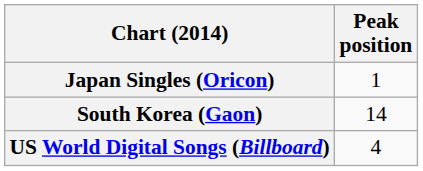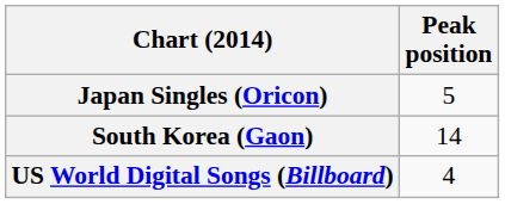Japan Singles (Oricon) | Peak position: 1 -> 5
